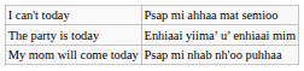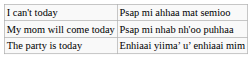rows swapped: My mom will come today <-> The party is today
